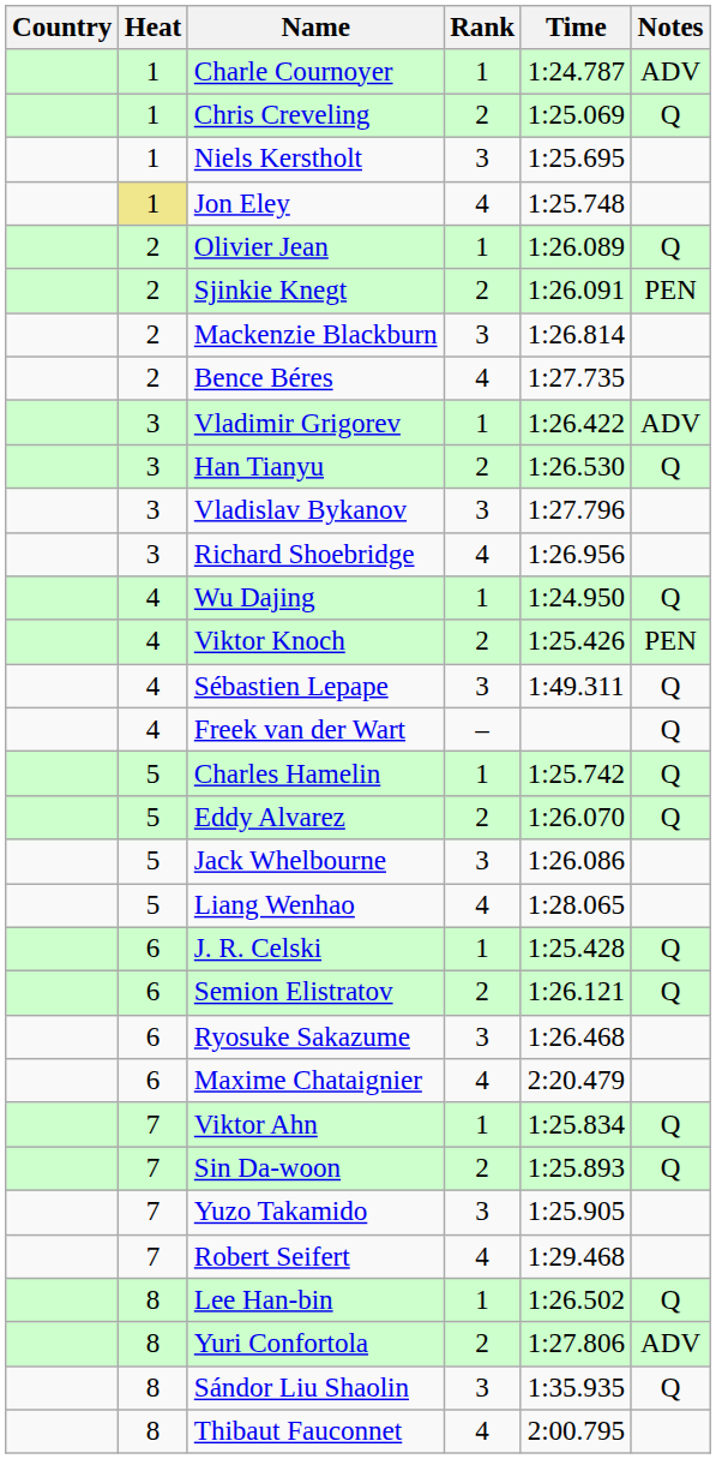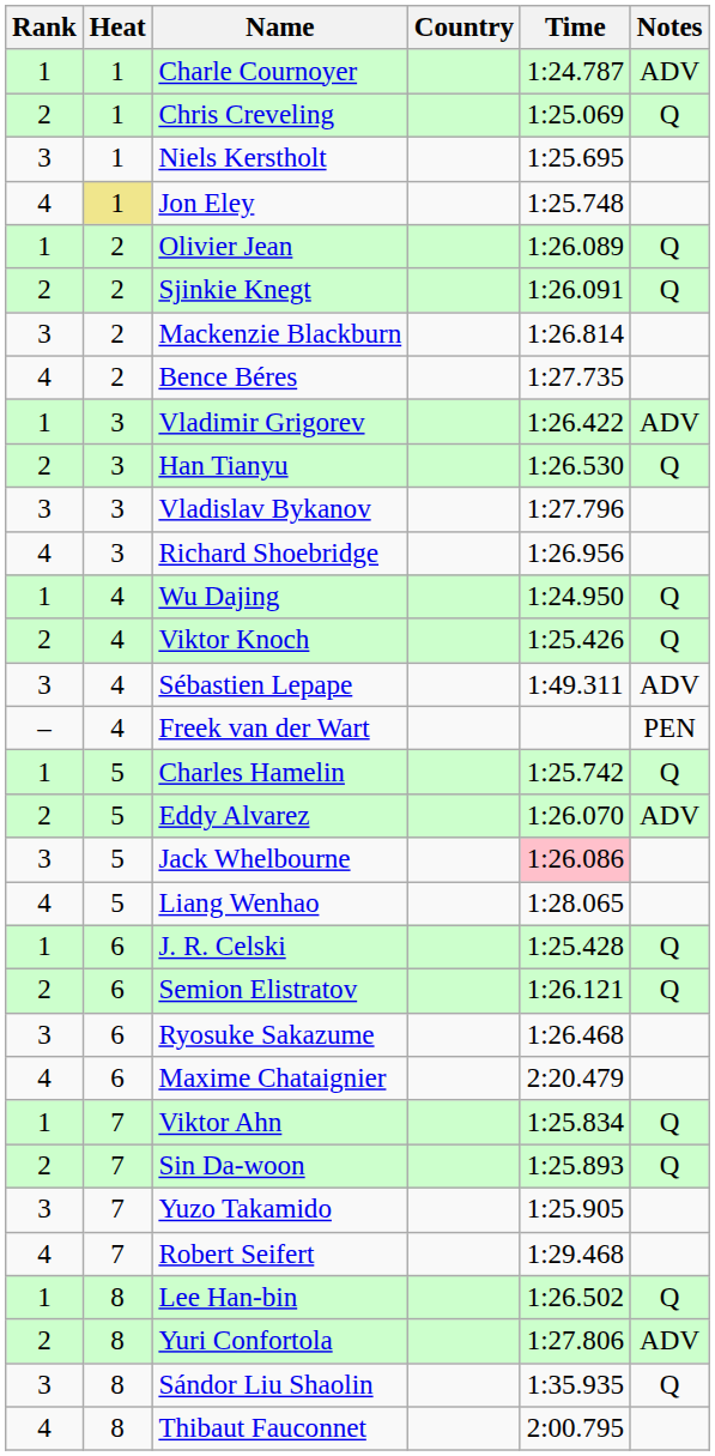columns swapped: Rank <-> Country
Sjinkie Knegt | Notes: PEN -> Q
Viktor Knoch | Notes: PEN -> Q
Sébastien Lepape | Notes: Q -> ADV
Freek van der Wart | Notes: Q -> PEN
Eddy Alvarez | Notes: Q -> ADV
Jack Whelbourne | Time: no background -> pink background
